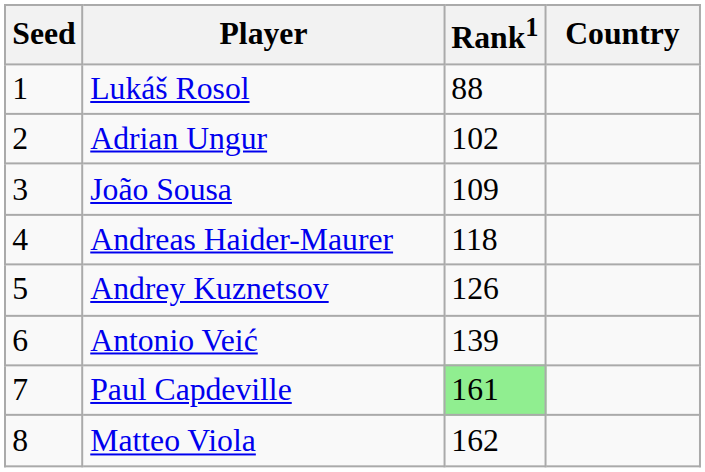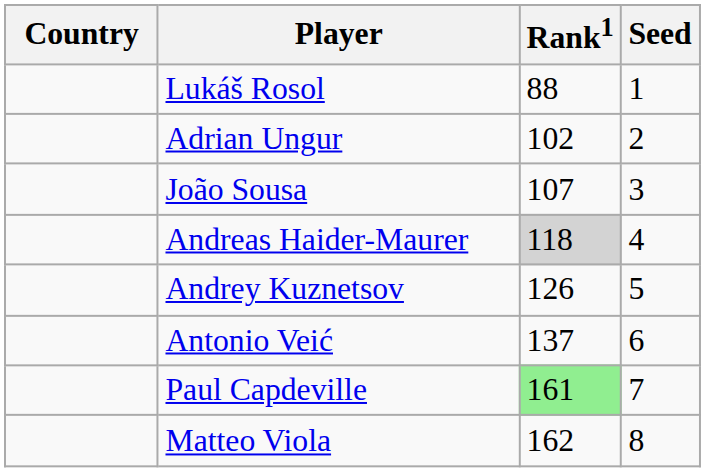columns swapped: Country <-> Seed
João Sousa | Rank1: 109 -> 107
Andreas Haider-Maurer | Rank1: no background -> lightgrey background
Antonio Veić | Rank1: 139 -> 137
